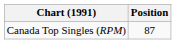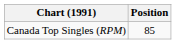Canada Top Singles (RPM) | Position: 87 -> 85
